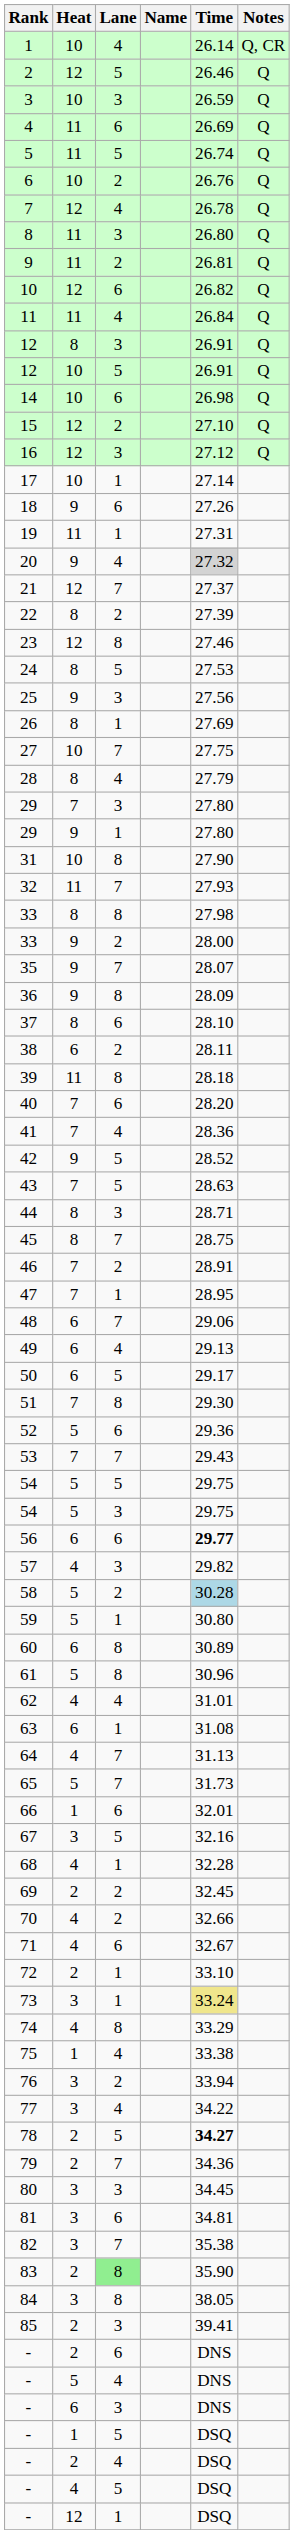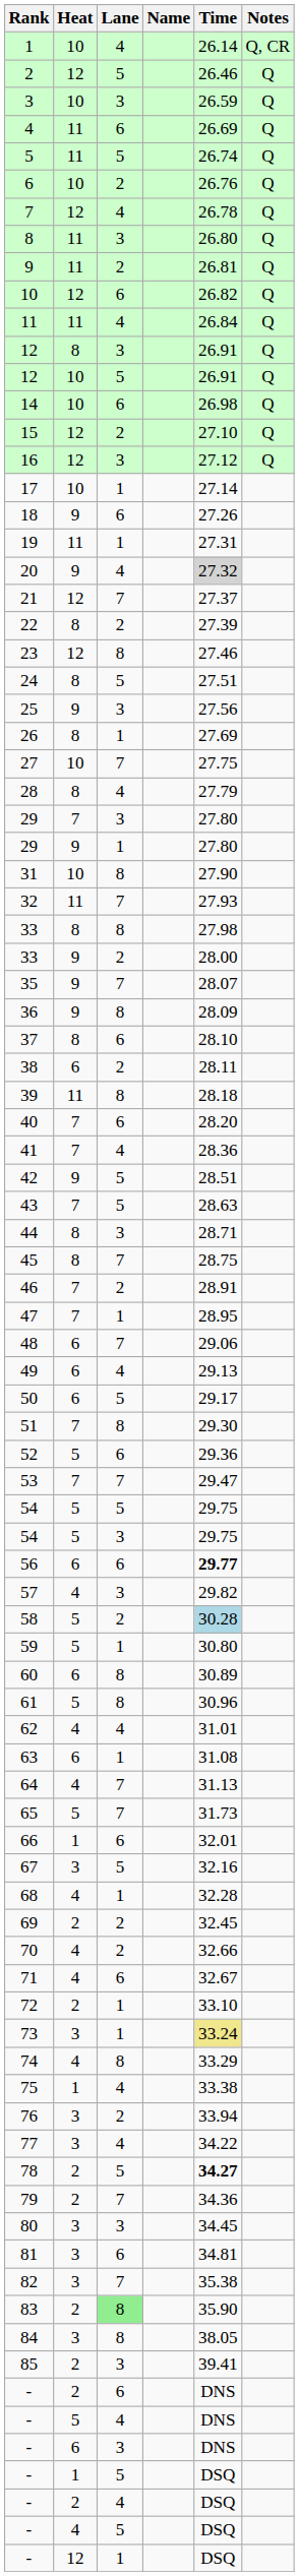24 | Time: 27.53 -> 27.51
42 | Time: 28.52 -> 28.51
53 | Time: 29.43 -> 29.47
